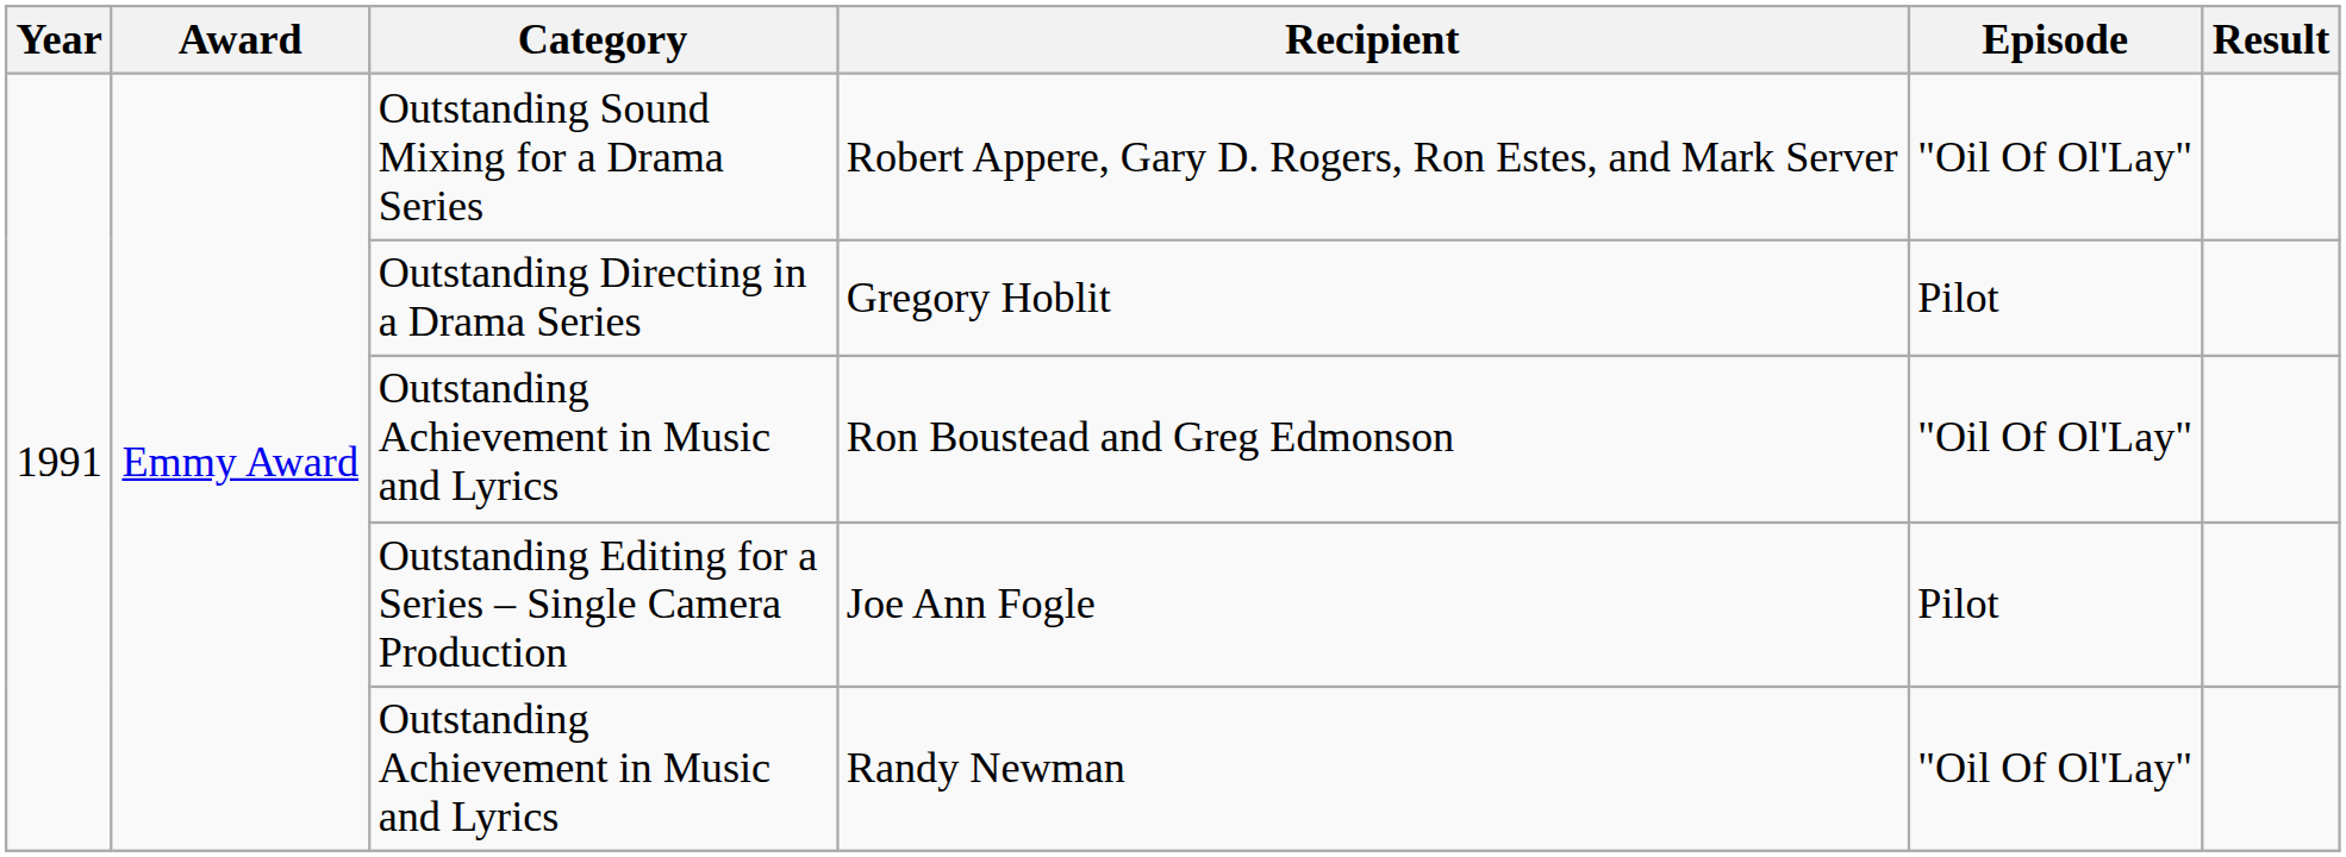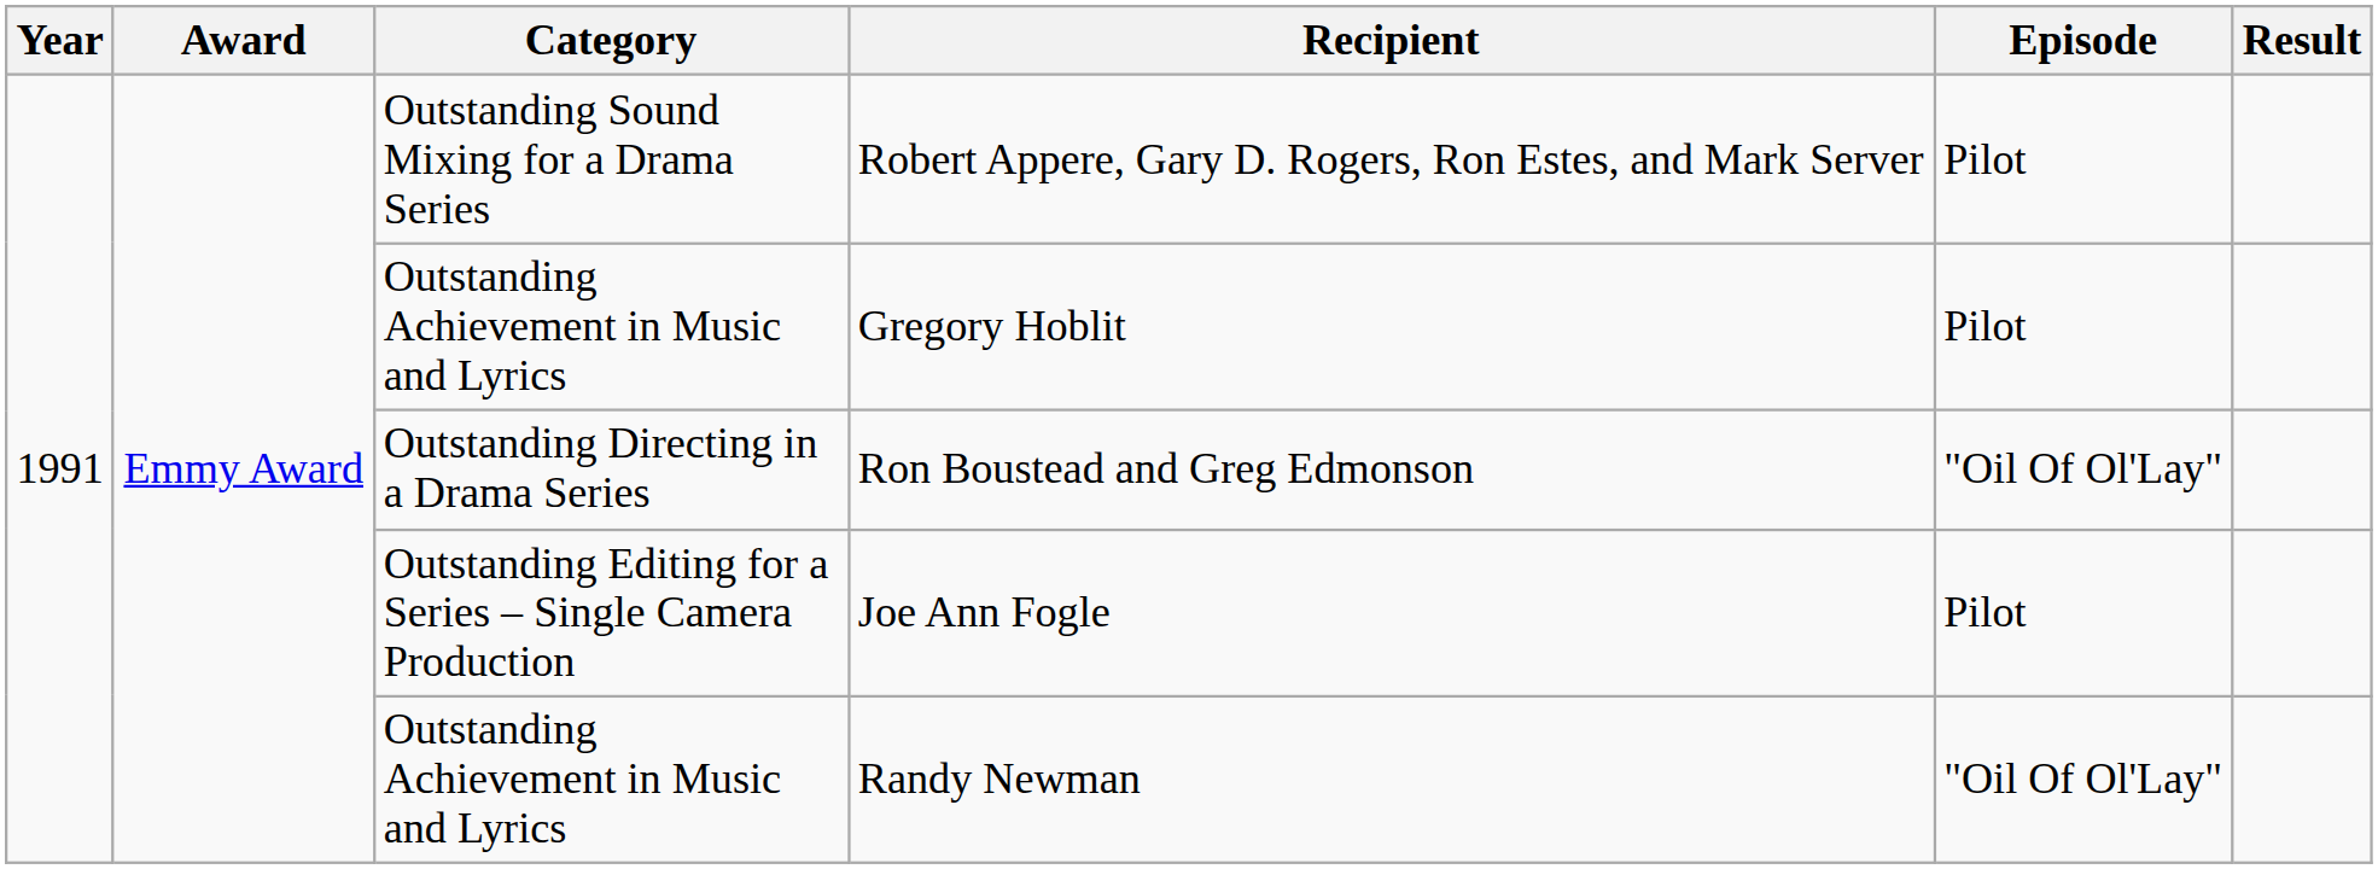Robert Appere, Gary D. Rogers, Ron Estes, and Mark Server | Episode: "Oil Of Ol'Lay" -> Pilot
Gregory Hoblit | Category: Outstanding Directing in a Drama Series -> Outstanding Achievement in Music and Lyrics
Ron Boustead and Greg Edmonson | Category: Outstanding Achievement in Music and Lyrics -> Outstanding Directing in a Drama Series
